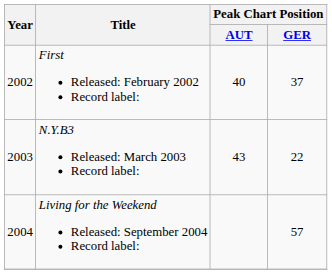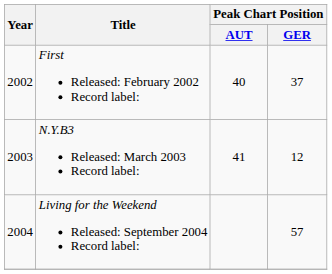N.Y.B3 Released: March 2003 Record label: | Peak Chart Position / AUT: 43 -> 41
N.Y.B3 Released: March 2003 Record label: | Peak Chart Position / GER: 22 -> 12
